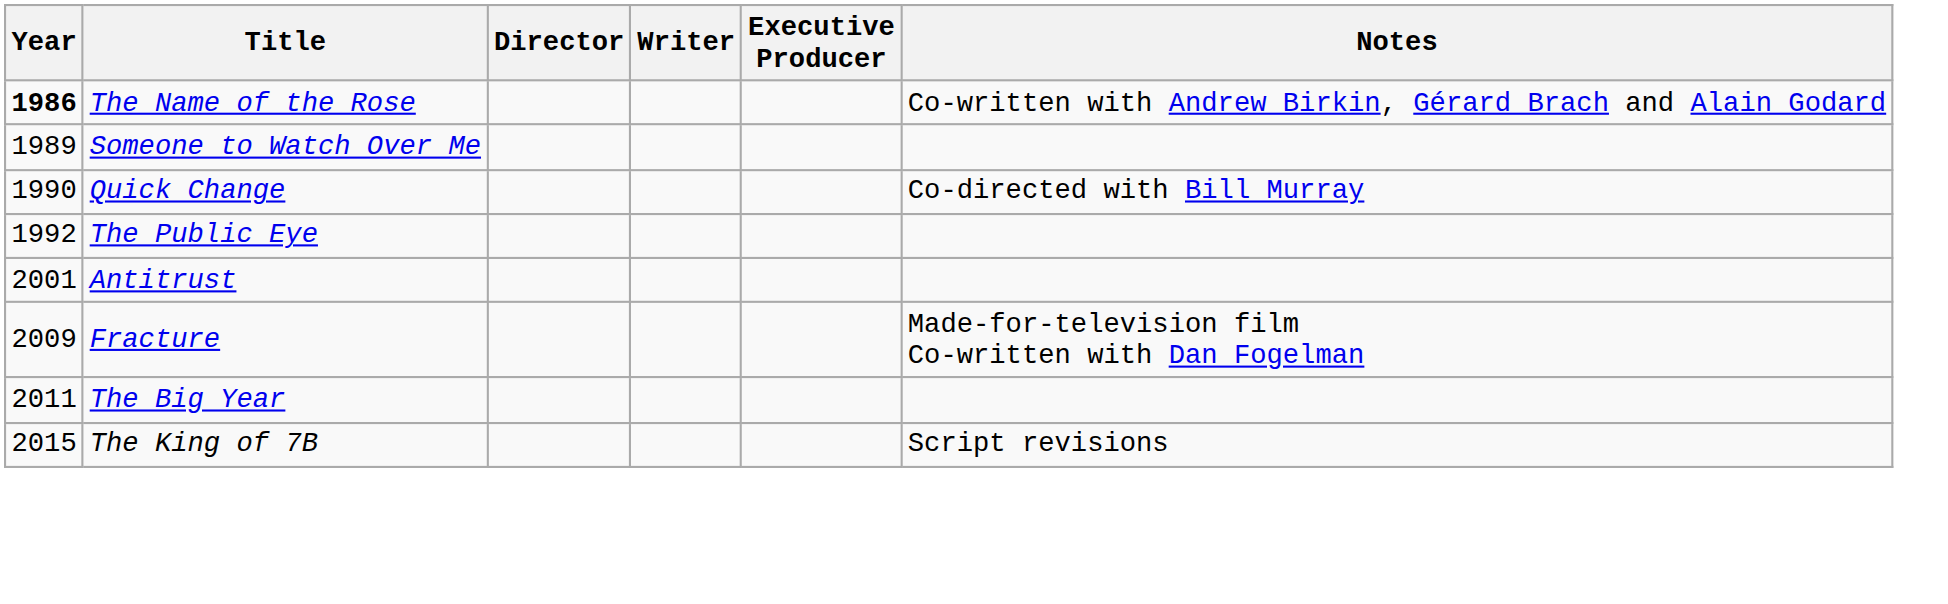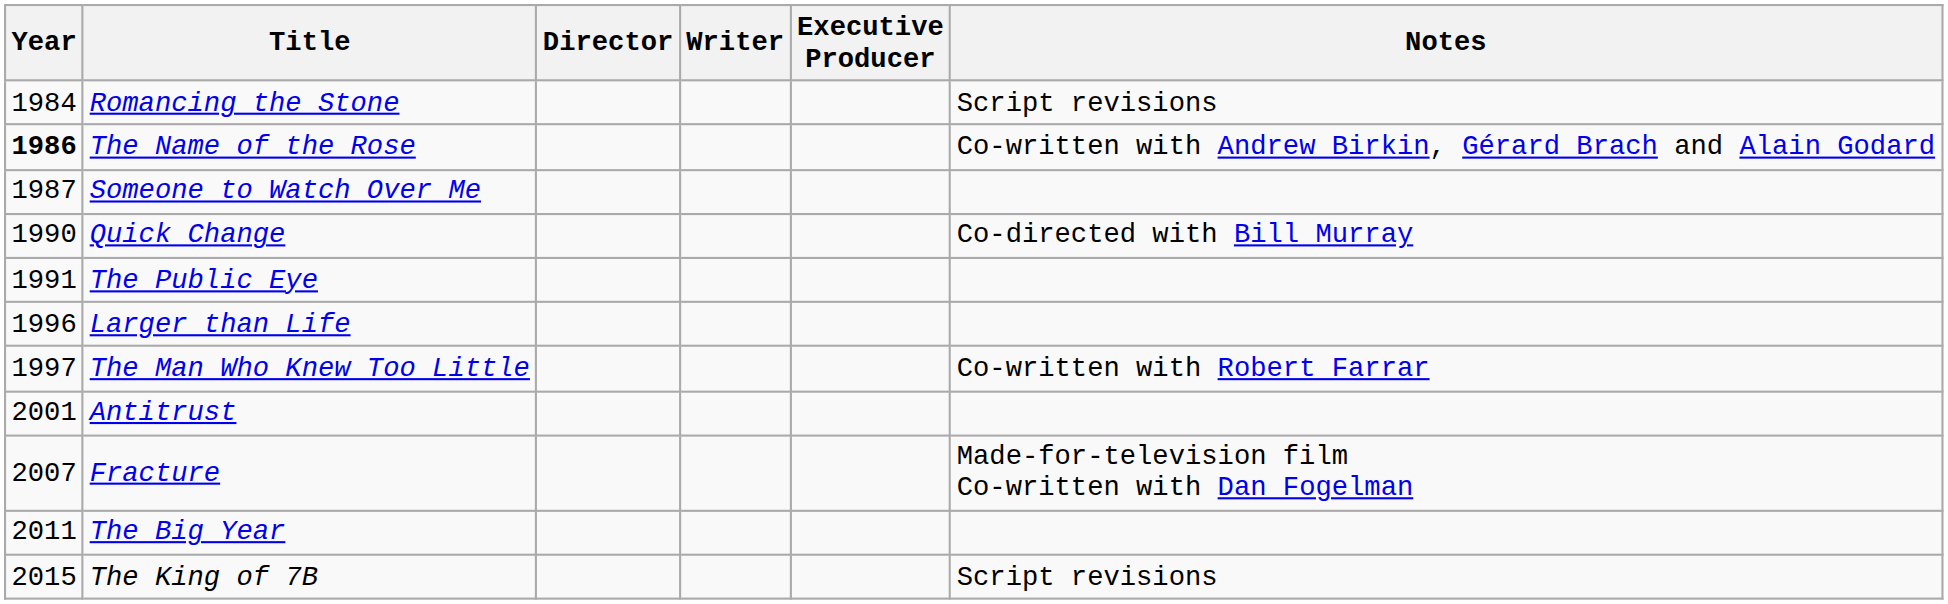+ row: 1984 | Romancing the Stone | Script revisions
Someone to Watch Over Me | Year: 1989 -> 1987
The Public Eye | Year: 1992 -> 1991
+ row: 1996 | Larger than Life
+ row: 1997 | The Man Who Knew Too Little | Co-written with Robert Farrar
Fracture | Year: 2009 -> 2007
